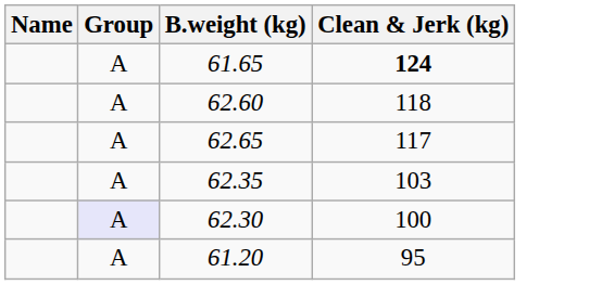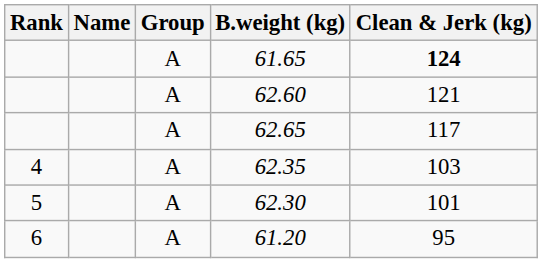+ column: Rank | 4 | 5 | 6
62.60 | Clean & Jerk (kg): 118 -> 121
62.30 | Group: lavender background -> no background
62.30 | Clean & Jerk (kg): 100 -> 101
